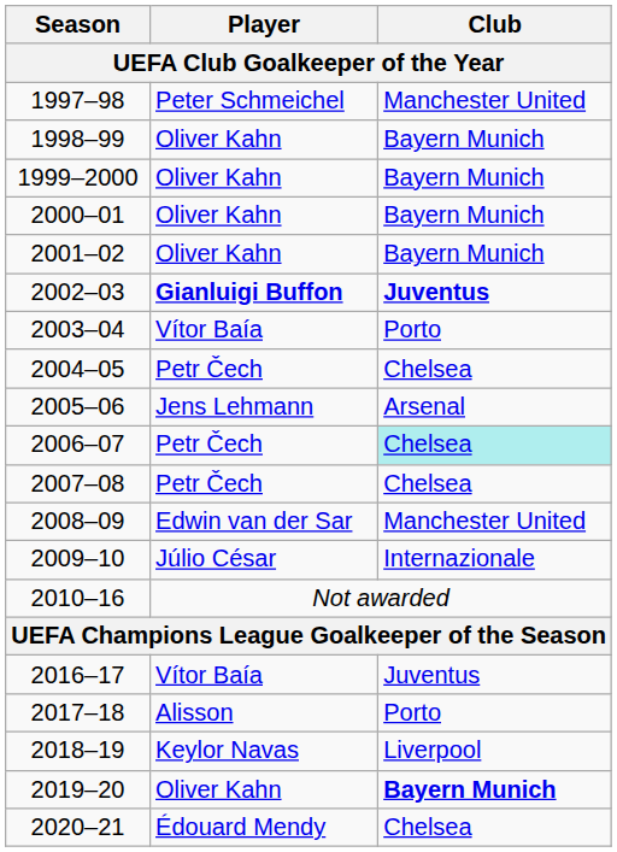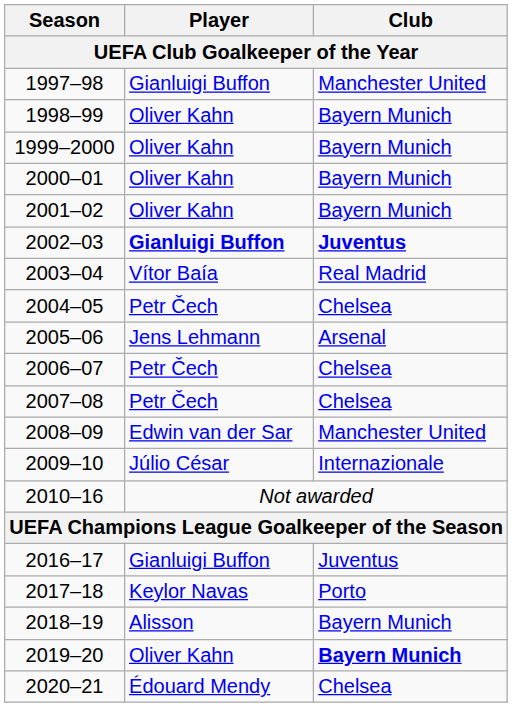1997–98 | Player / UEFA Club Goalkeeper of the Year: Peter Schmeichel -> Gianluigi Buffon
2003–04 | Club / UEFA Club Goalkeeper of the Year: Porto -> Real Madrid
2006–07 | Club / UEFA Club Goalkeeper of the Year: paleturquoise background -> no background
2016–17 | Player / UEFA Club Goalkeeper of the Year: Vítor Baía -> Gianluigi Buffon
2017–18 | Player / UEFA Club Goalkeeper of the Year: Alisson -> Keylor Navas
2018–19 | Player / UEFA Club Goalkeeper of the Year: Keylor Navas -> Alisson
2018–19 | Club / UEFA Club Goalkeeper of the Year: Liverpool -> Bayern Munich
